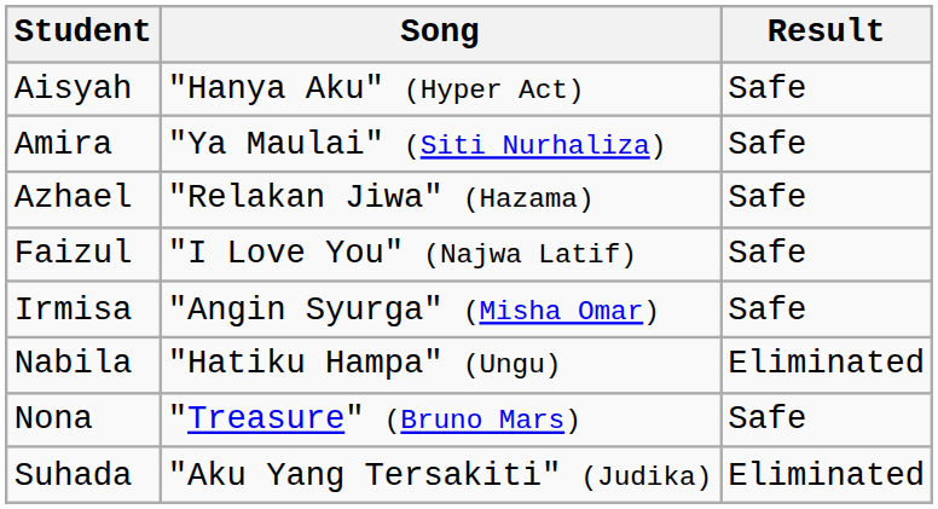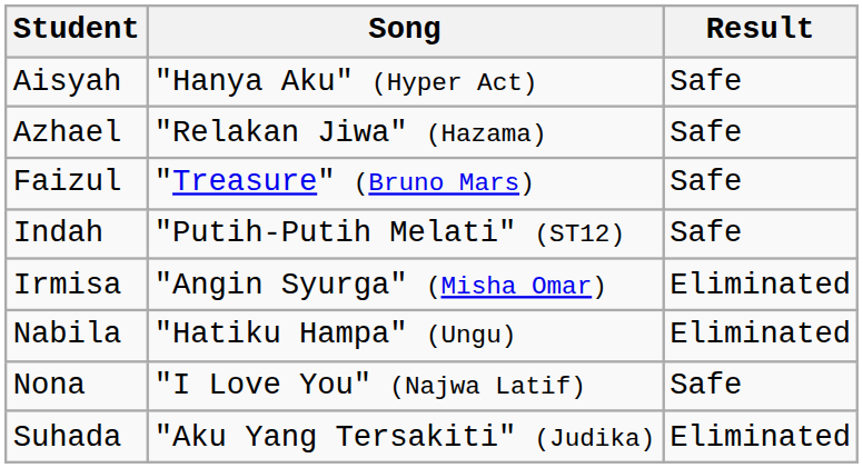- row: Amira | "Ya Maulai" (Siti Nurhaliza) | Safe
Faizul | Song: "I Love You" (Najwa Latif) -> "Treasure" (Bruno Mars)
+ row: Indah | "Putih-Putih Melati" (ST12) | Safe
Irmisa | Result: Safe -> Eliminated
Nona | Song: "Treasure" (Bruno Mars) -> "I Love You" (Najwa Latif)
